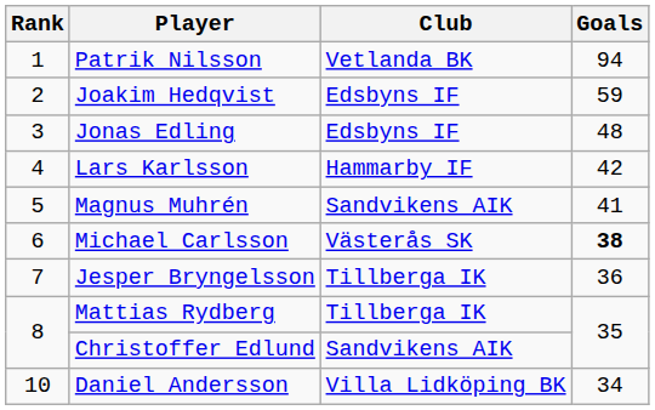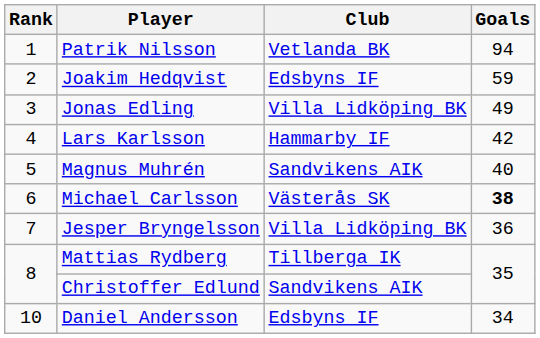Jonas Edling | Club: Edsbyns IF -> Villa Lidköping BK
Jonas Edling | Goals: 48 -> 49
Magnus Muhrén | Goals: 41 -> 40
Jesper Bryngelsson | Club: Tillberga IK -> Villa Lidköping BK
Daniel Andersson | Club: Villa Lidköping BK -> Edsbyns IF
